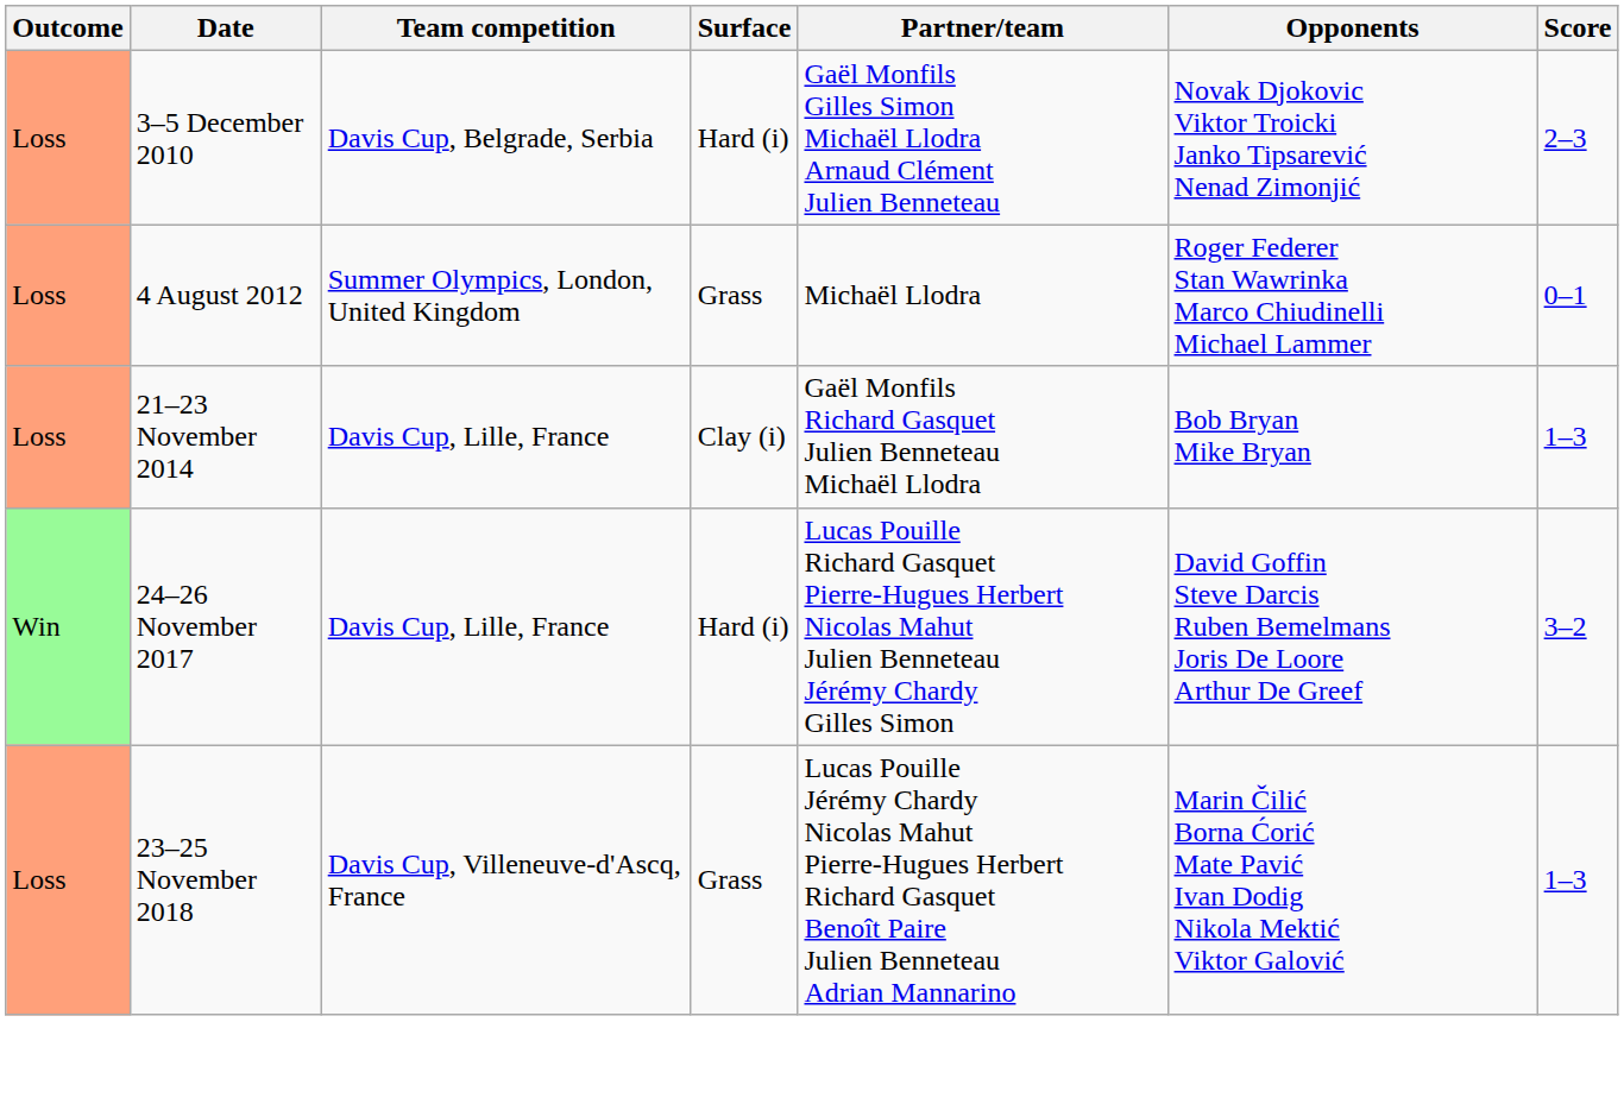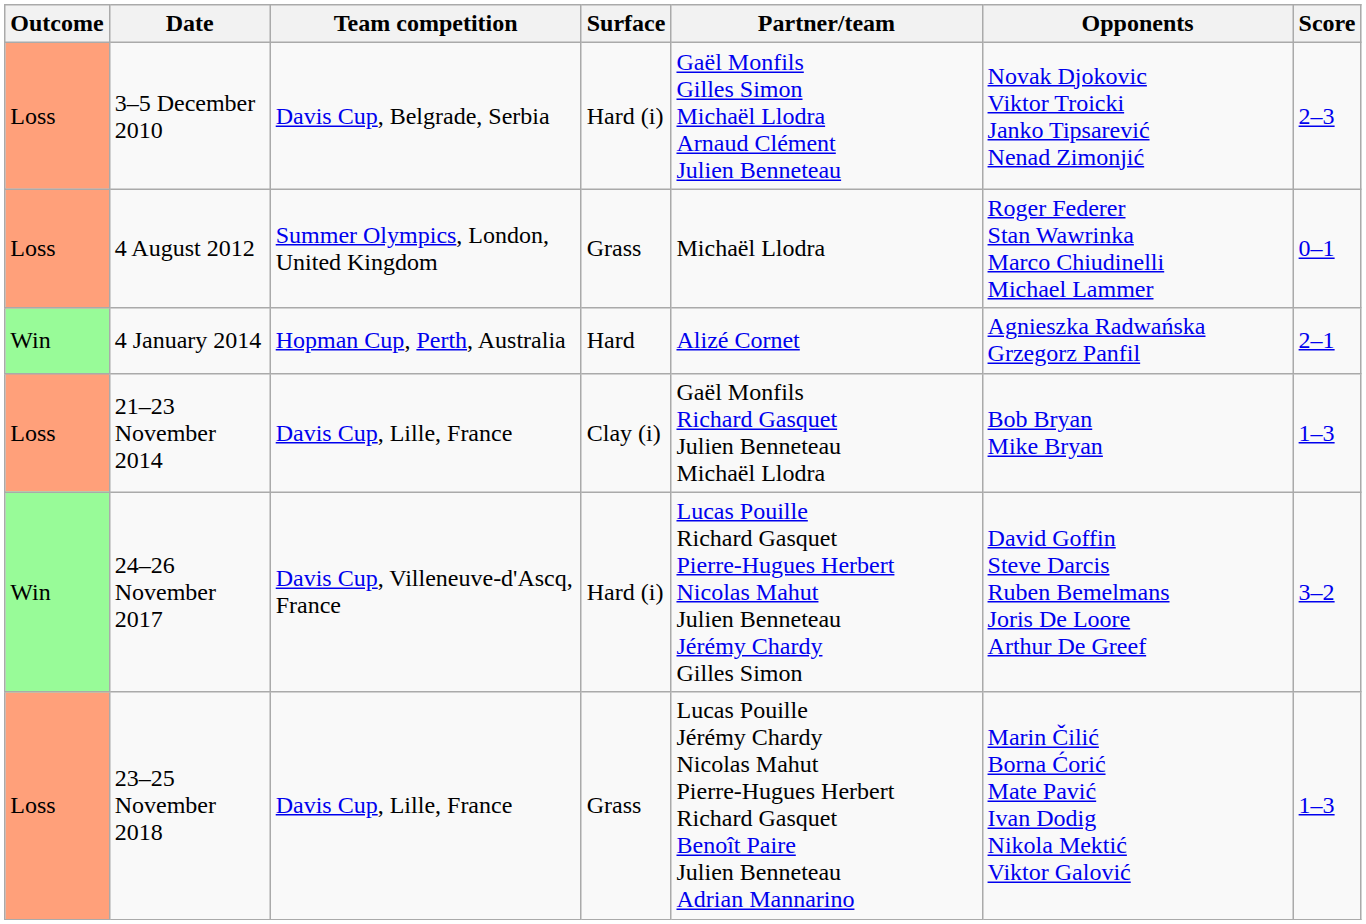+ row: Win | 4 January 2014 | Hopman Cup, Perth, Australia | Hard | Alizé Cornet | Agnieszka Radwańska Grzegorz Panfil | 2–1
24–26 November 2017 | Team competition: Davis Cup, Lille, France -> Davis Cup, Villeneuve-d'Ascq, France
23–25 November 2018 | Team competition: Davis Cup, Villeneuve-d'Ascq, France -> Davis Cup, Lille, France
